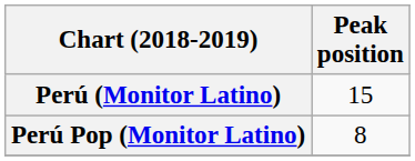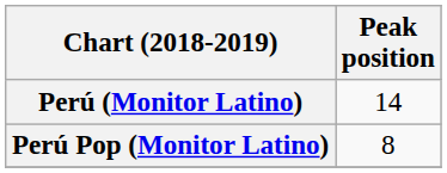Perú (Monitor Latino) | Peak position: 15 -> 14
